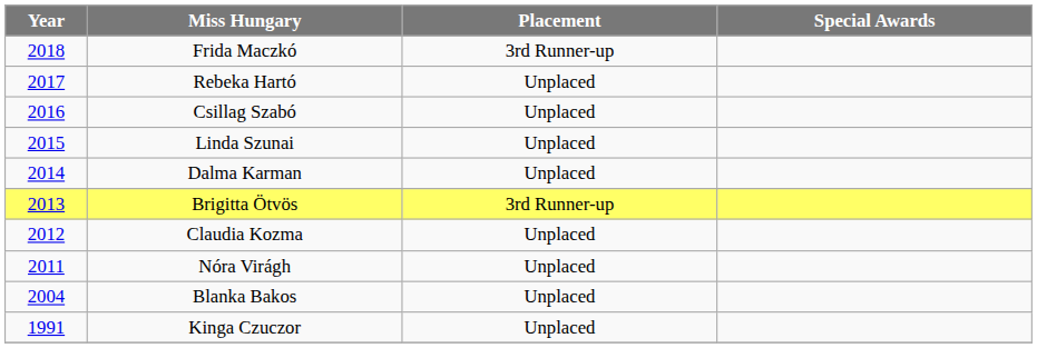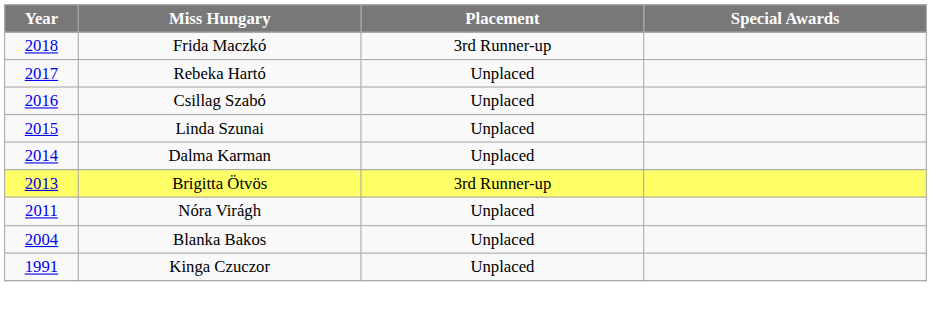- row: 2012 | Claudia Kozma | Unplaced
